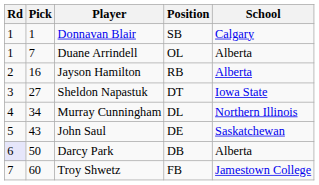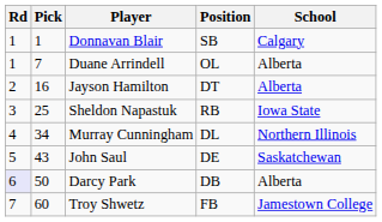Jayson Hamilton | Position: RB -> DT
Sheldon Napastuk | Pick: 27 -> 25
Sheldon Napastuk | Position: DT -> RB
